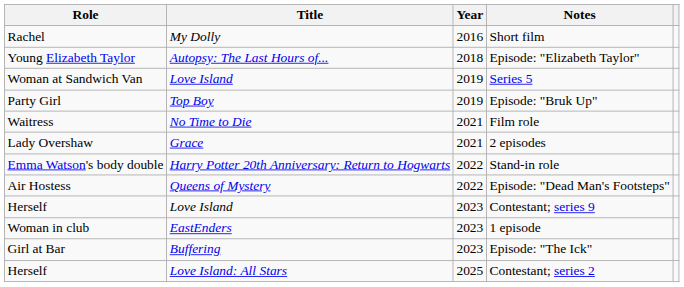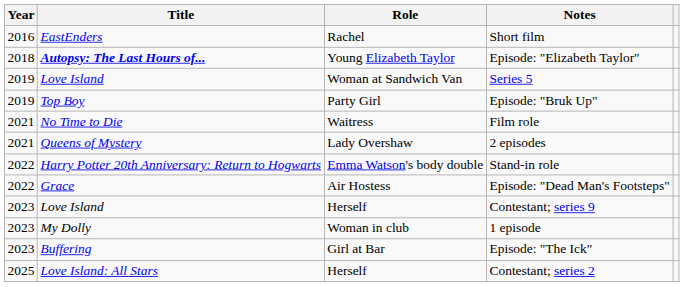columns swapped: Year <-> Role
Short film | Title: My Dolly -> EastEnders
Episode: "Elizabeth Taylor" | Title: normal -> bold
2 episodes | Title: Grace -> Queens of Mystery
Episode: "Dead Man's Footsteps" | Title: Queens of Mystery -> Grace
1 episode | Title: EastEnders -> My Dolly
